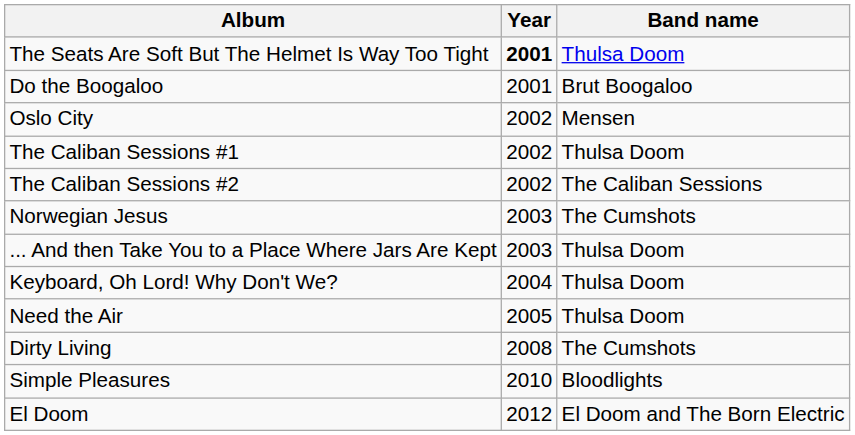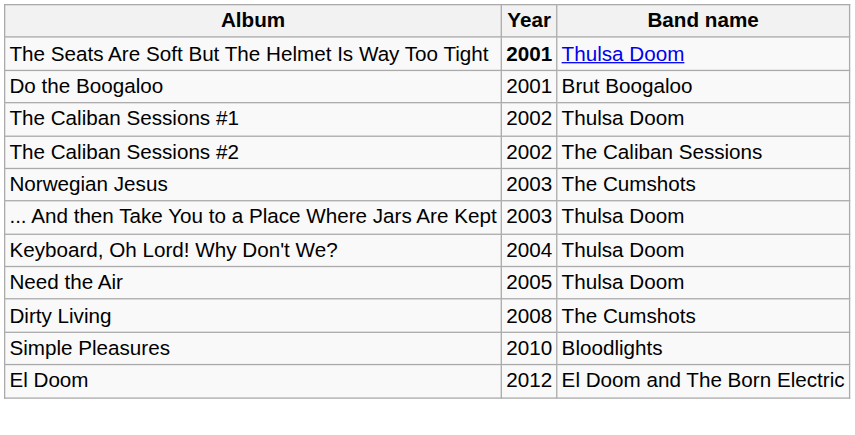- row: Oslo City | 2002 | Mensen
